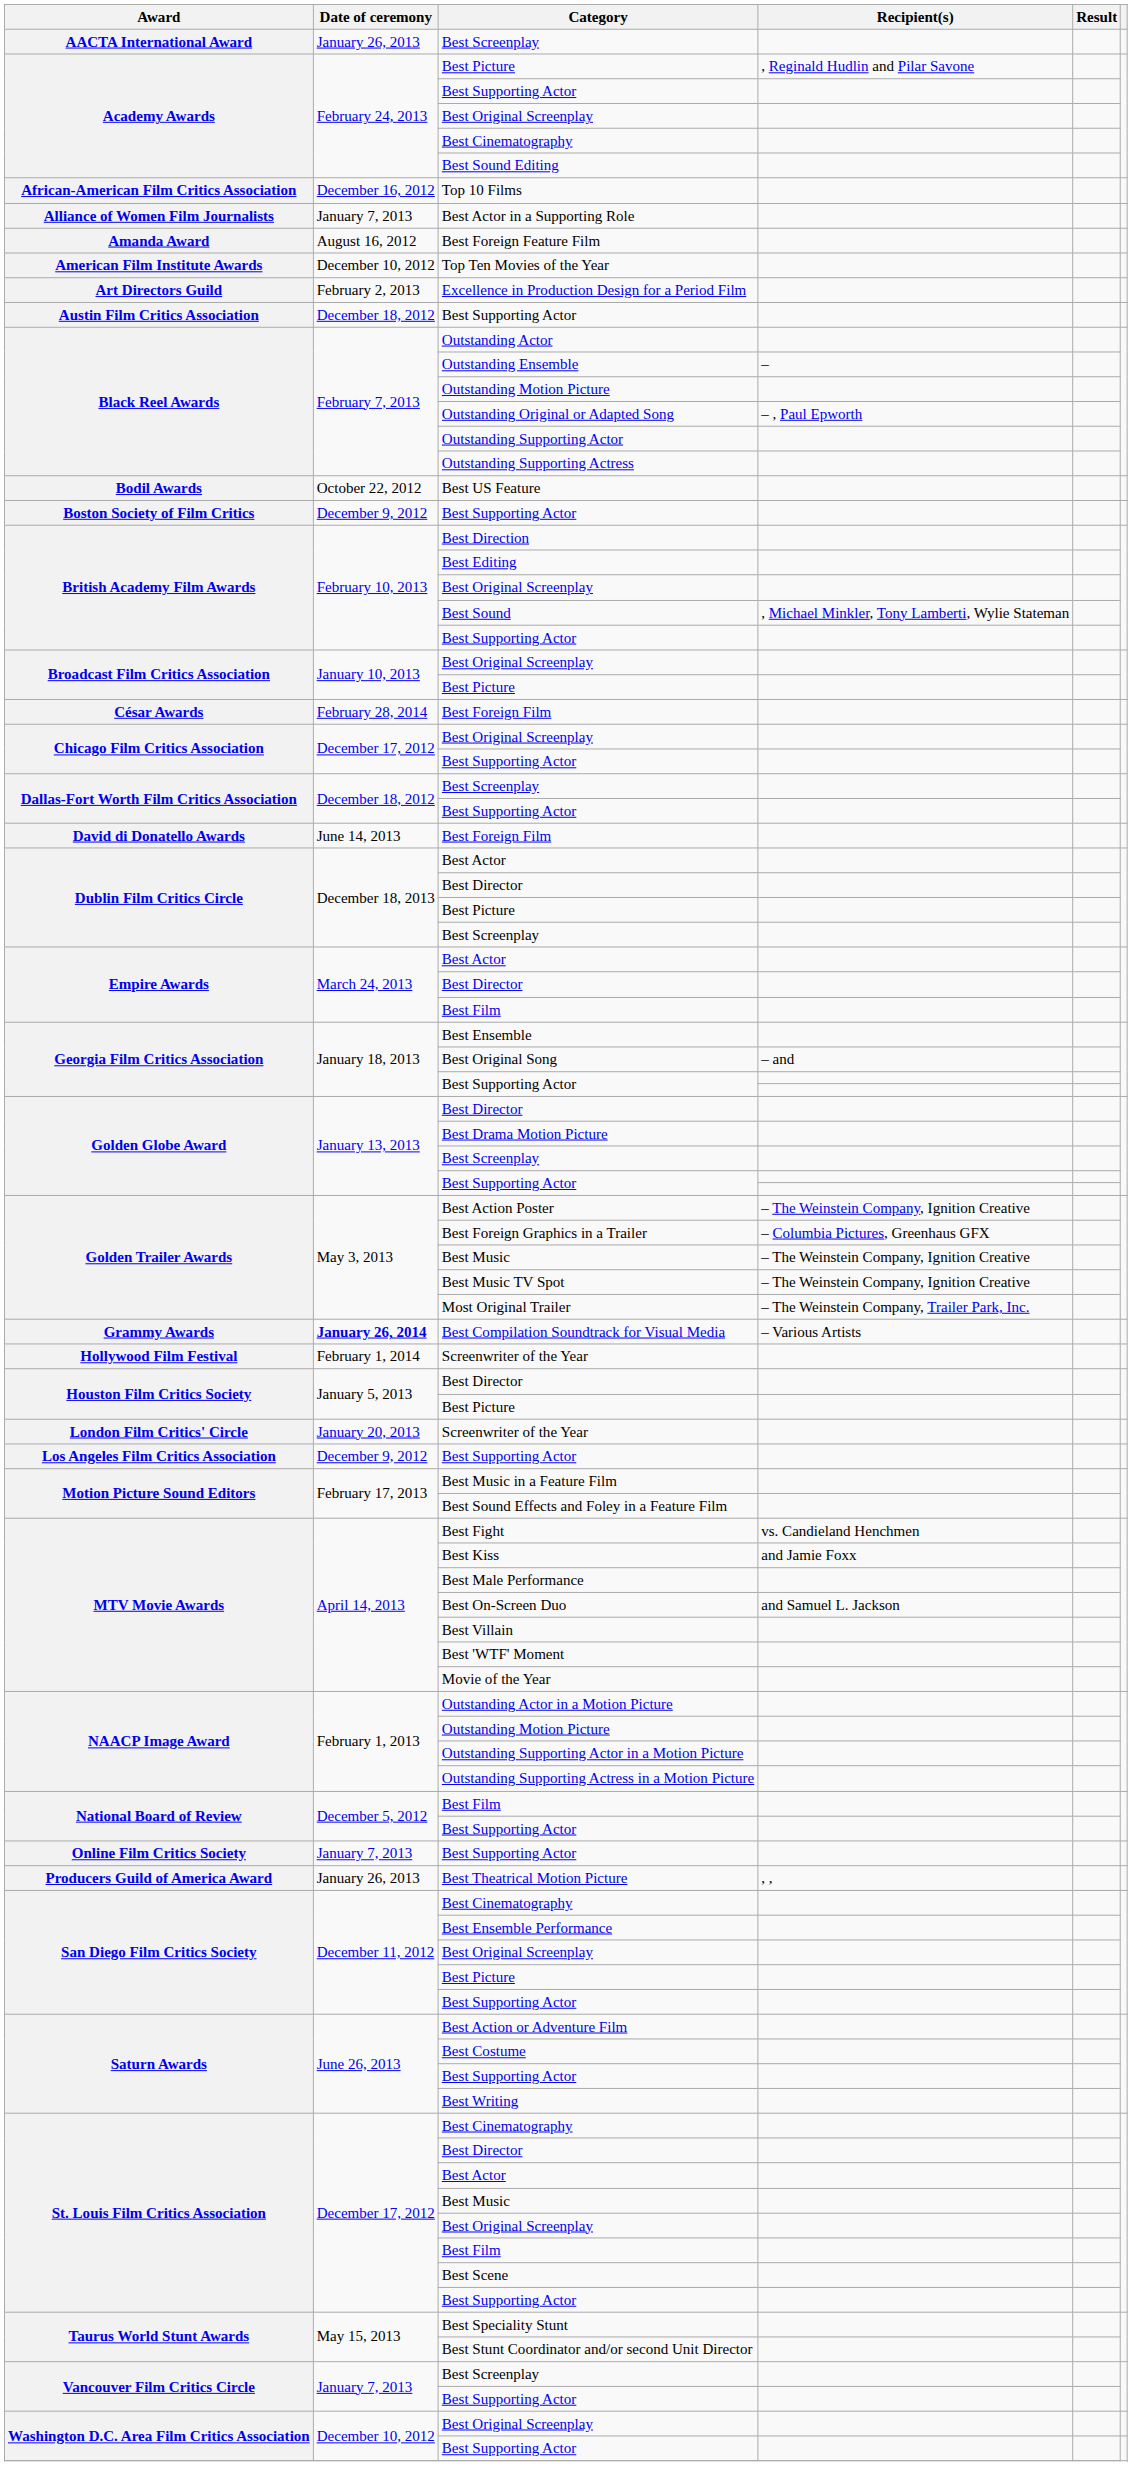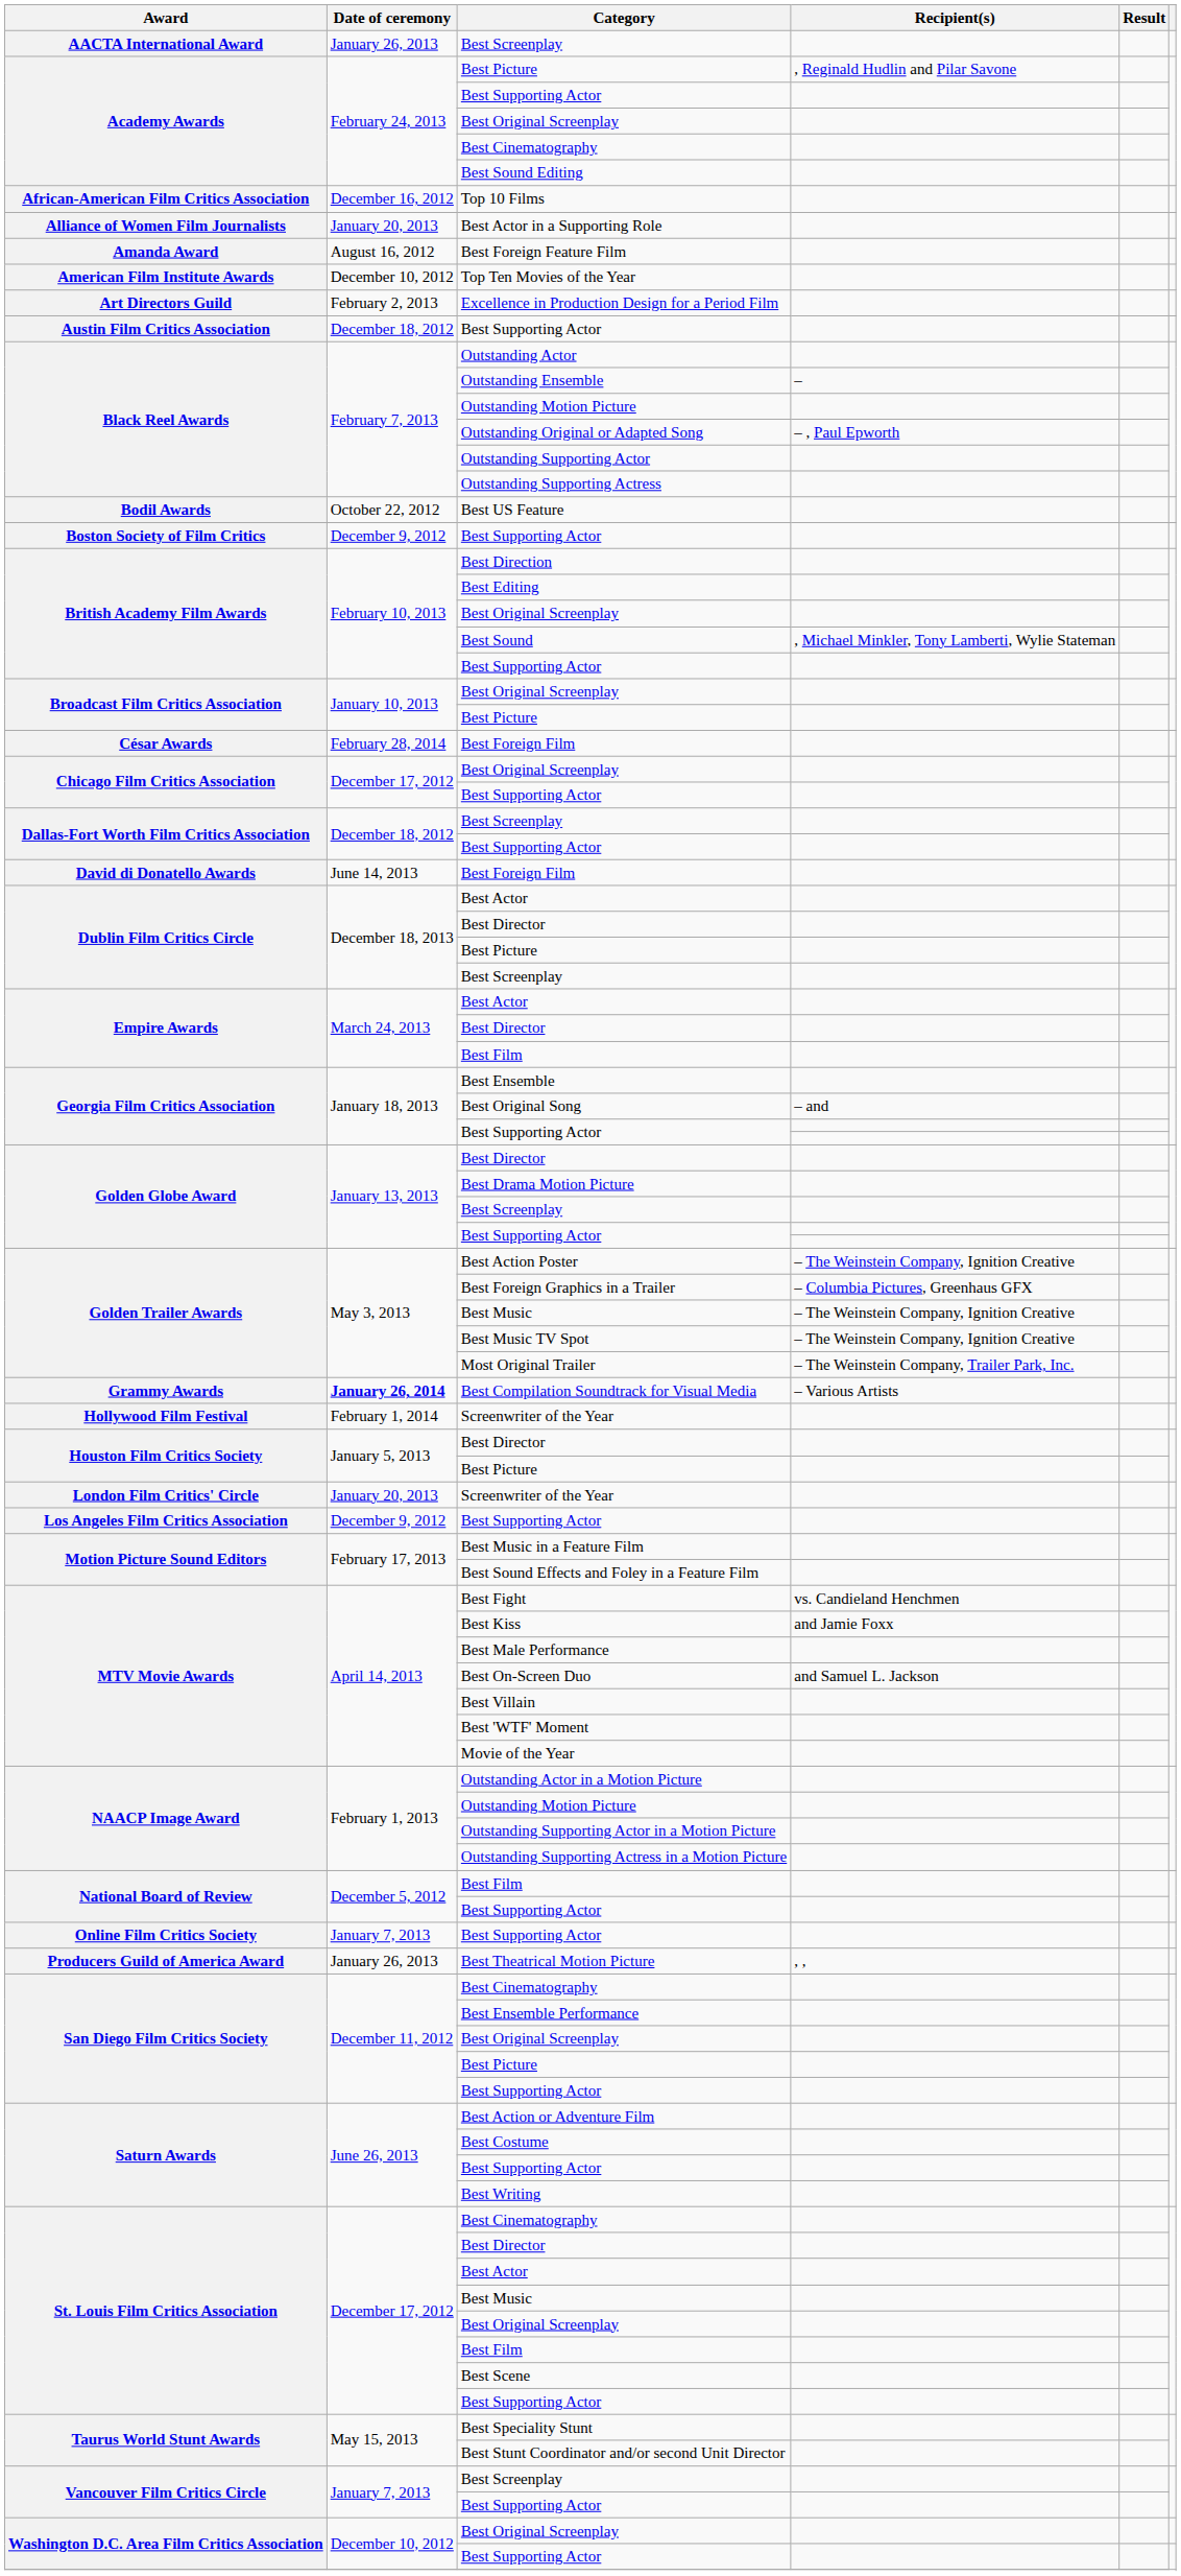Best Actor in a Supporting Role | Date of ceremony: January 7, 2013 -> January 20, 2013
